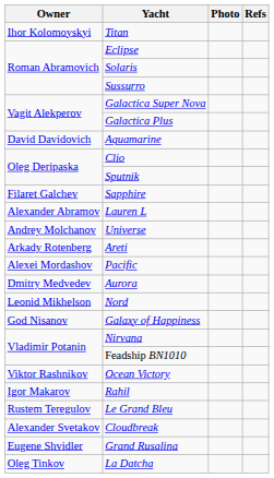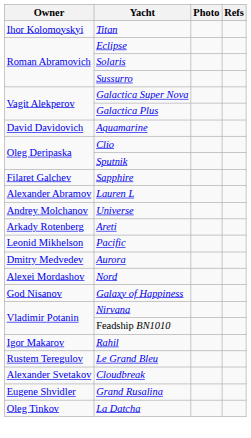Pacific | Owner: Alexei Mordashov -> Leonid Mikhelson
Nord | Owner: Leonid Mikhelson -> Alexei Mordashov
- row: Viktor Rashnikov | Ocean Victory
